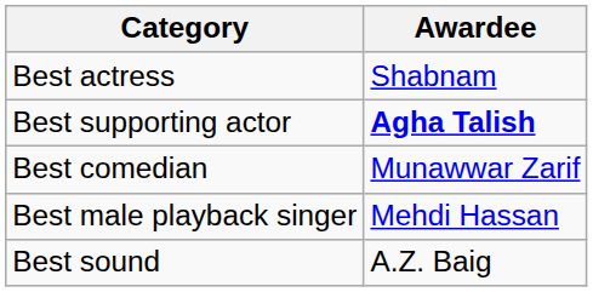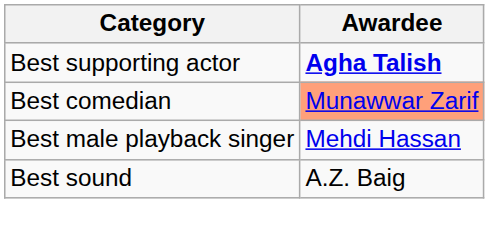- row: Best actress | Shabnam
Best comedian | Awardee: no background -> lightsalmon background
